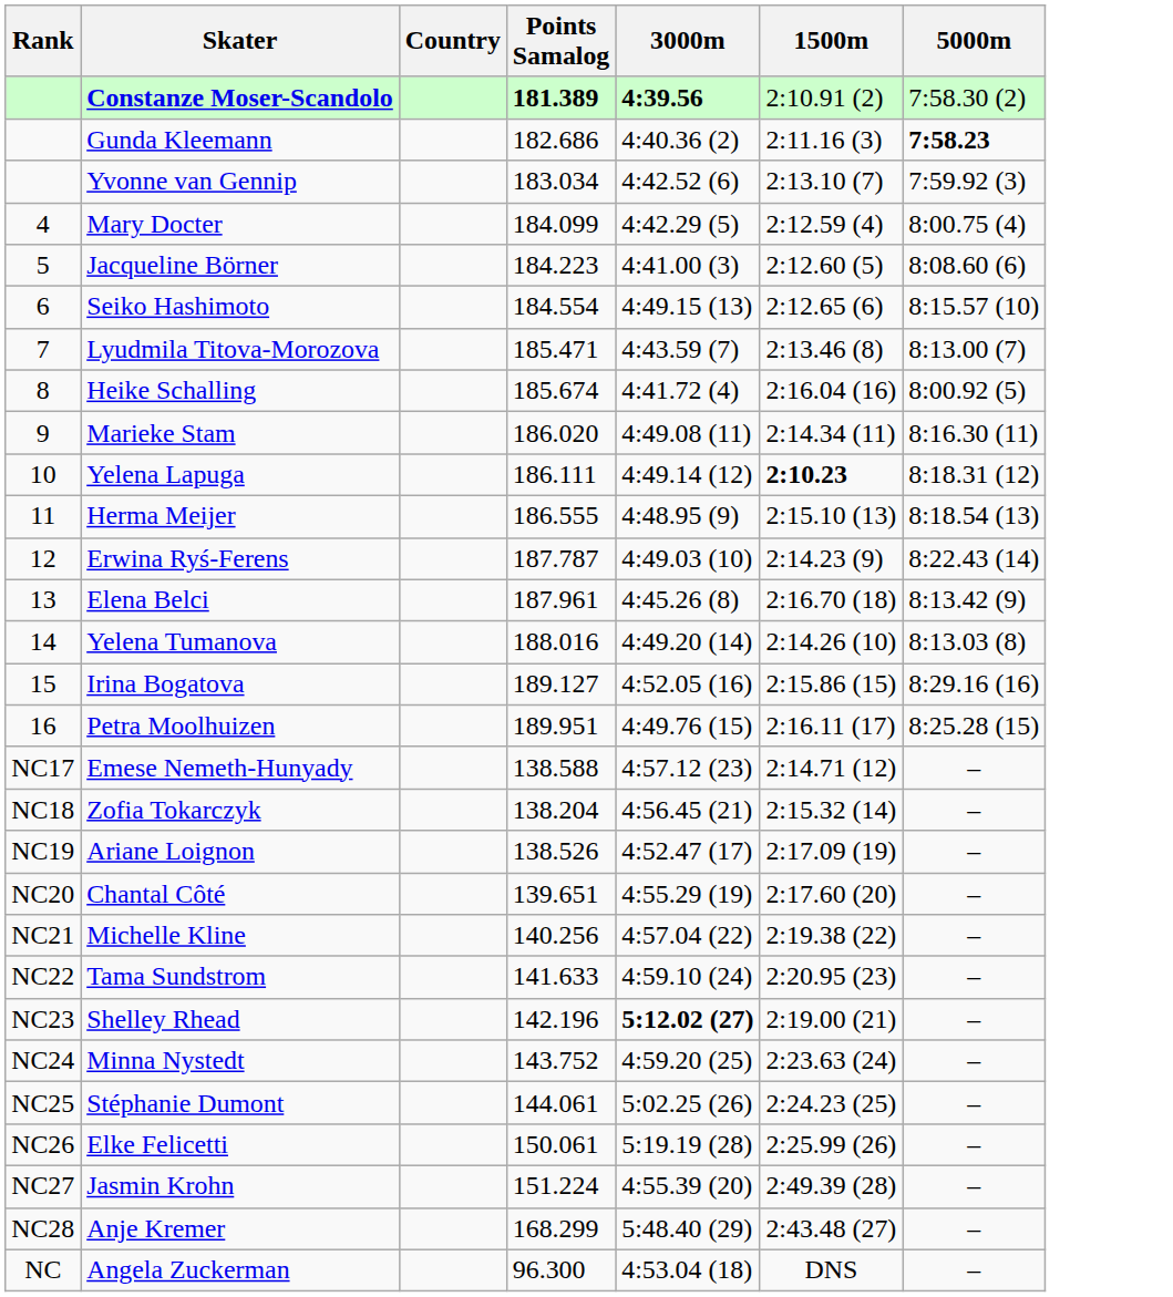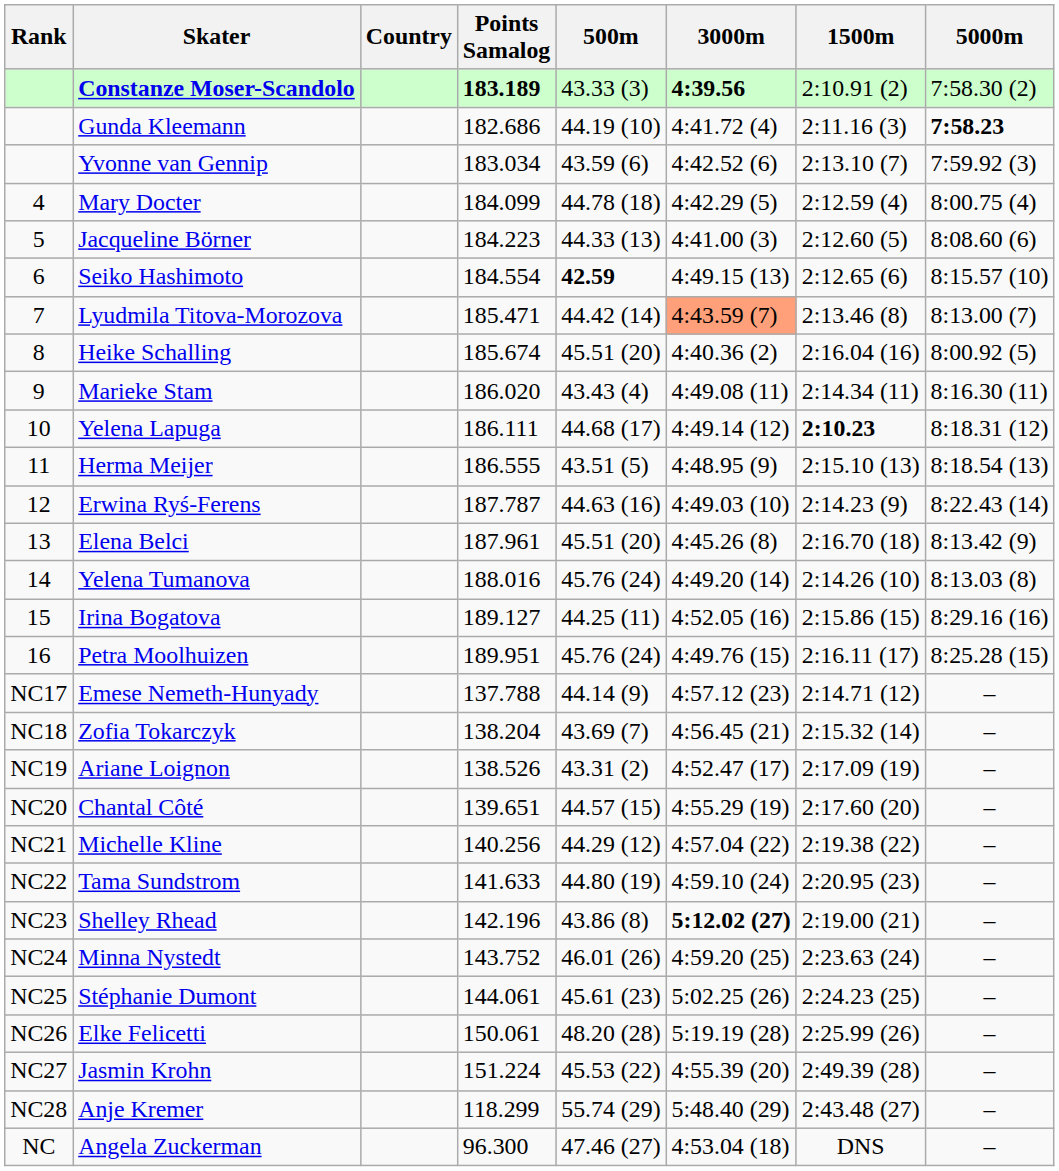+ column: 500m | 43.33 (3) | 44.19 (10) | 43.59 (6) | 44.78 (18) | 44.33 (13) | 42.59 | 44.42 (14) | 45.51 (20) | 43.43 (4) | 44.68 (17) | 43.51 (5) | 44.63 (16) | 45.51 (20) | 45.76 (24) | 44.25 (11) | 45.76 (24) | 44.14 (9) | 43.69 (7) | 43.31 (2) | 44.57 (15) | 44.29 (12) | 44.80 (19) | 43.86 (8) | 46.01 (26) | 45.61 (23) | 48.20 (28) | 45.53 (22) | 55.74 (29) | 47.46 (27)
Constanze Moser-Scandolo | Points Samalog: 181.389 -> 183.189
Gunda Kleemann | 3000m: 4:40.36 (2) -> 4:41.72 (4)
Lyudmila Titova-Morozova | 3000m: no background -> lightsalmon background
Heike Schalling | 3000m: 4:41.72 (4) -> 4:40.36 (2)
Emese Nemeth-Hunyady | Points Samalog: 138.588 -> 137.788
Anje Kremer | Points Samalog: 168.299 -> 118.299
